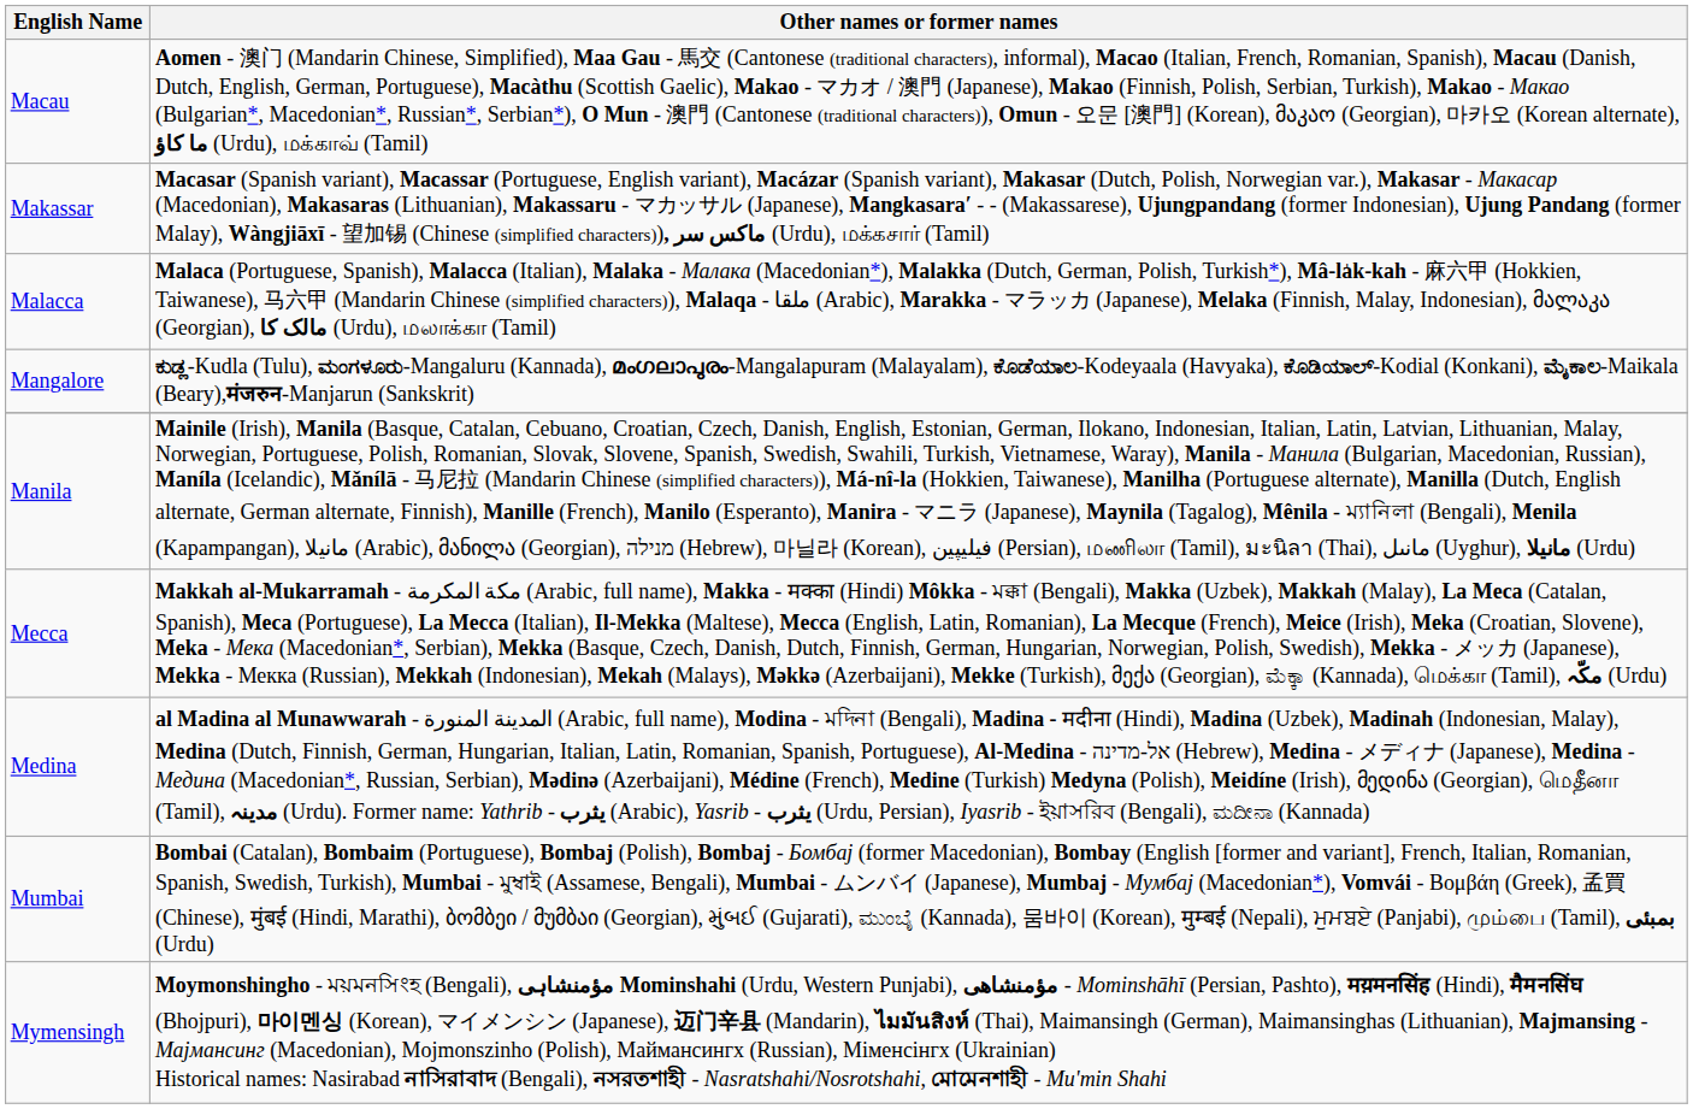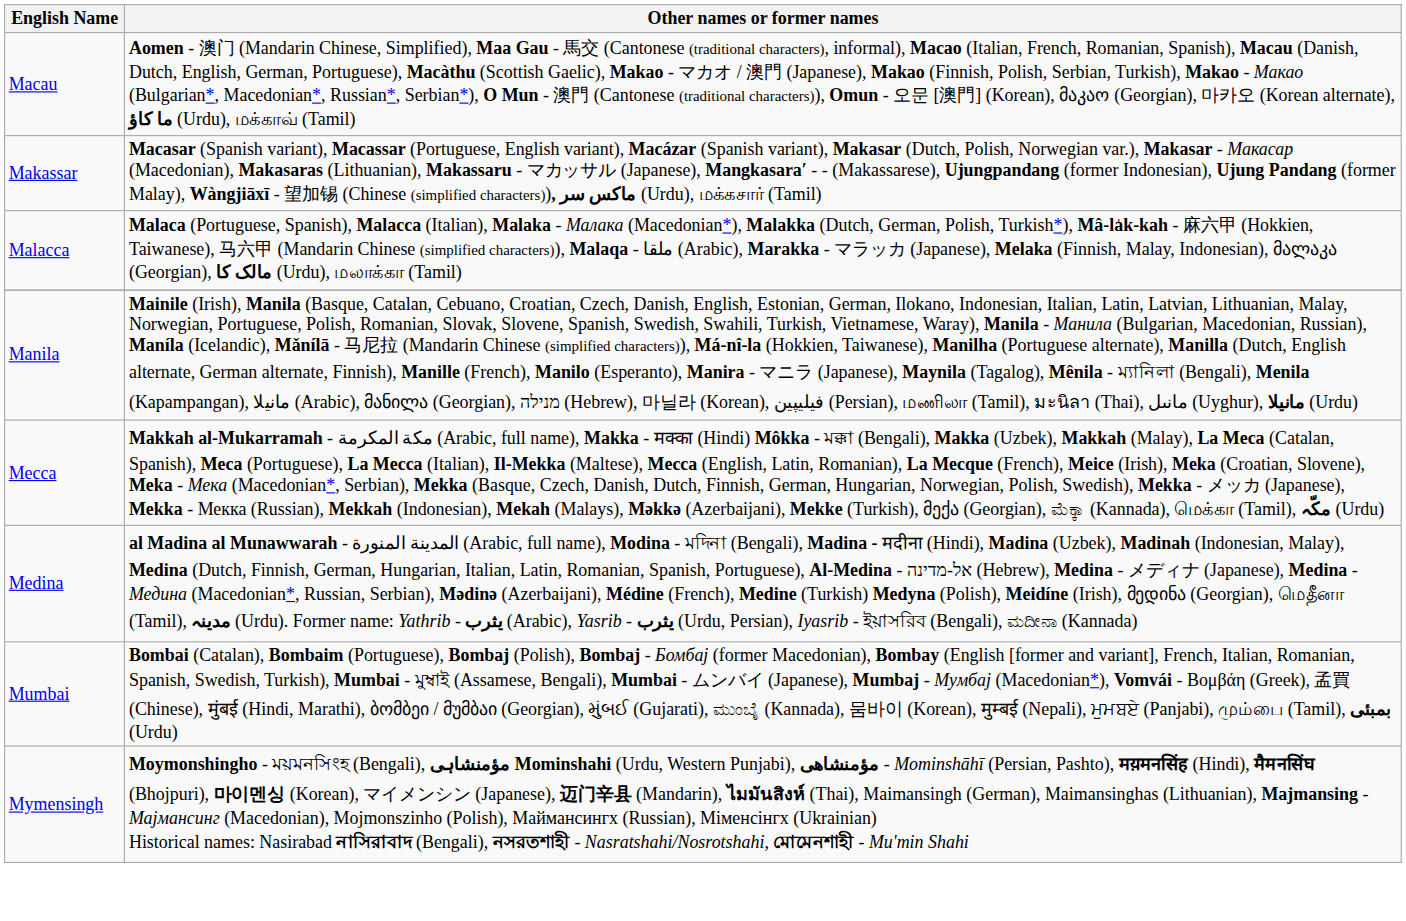- row: Mangalore | ಕುಡ್ಲ-Kudla (Tulu), ಮಂಗಳೂರು-Mangaluru (Kannada), മംഗലാപുരം-Mangalapuram (Malayalam), ಕೊಡೆಯಾಲ-Kodeyaala (Havyaka), ಕೊಡಿಯಾಲ್-Kodial (Konkani), ಮೈಕಾಲ-Maikala (Beary),मंजरुन-Manjarun (Sankskrit)
